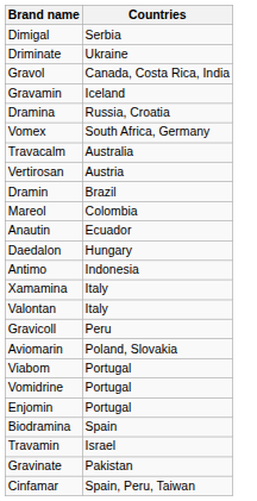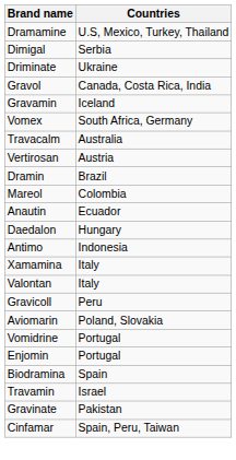+ row: Dramamine | U.S, Mexico, Turkey, Thailand
- row: Dramina | Russia, Croatia
- row: Viabom | Portugal
